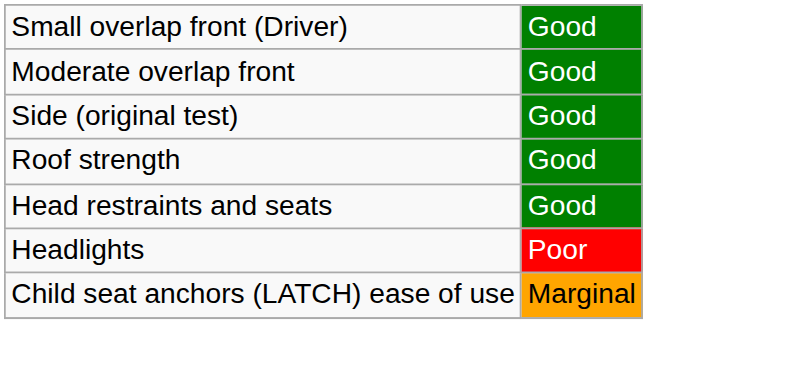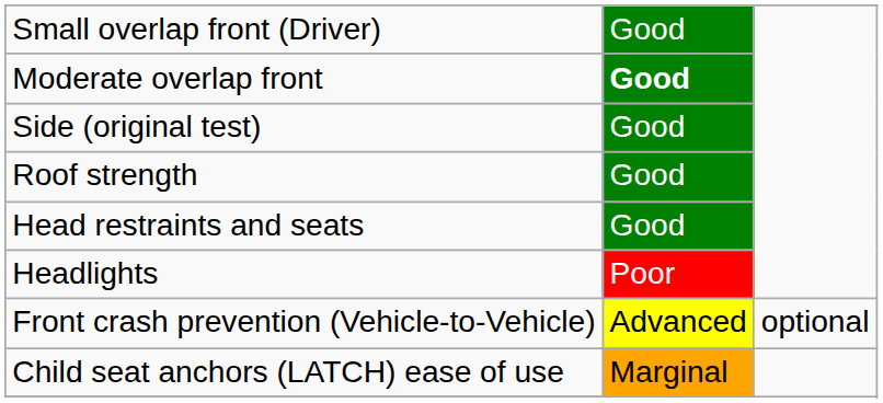Moderate overlap front | column 2: normal -> bold
+ row: Front crash prevention (Vehicle-to-Vehicle) | Advanced | optional
